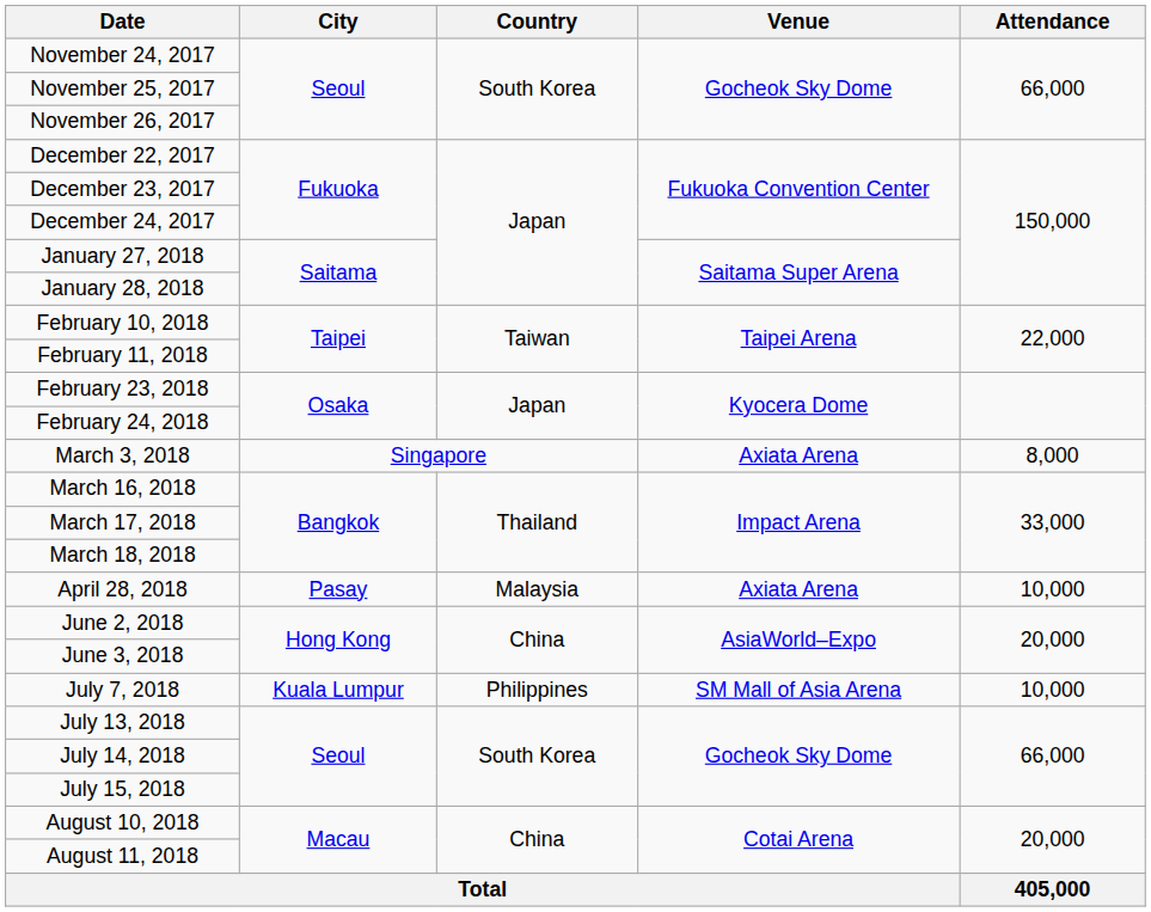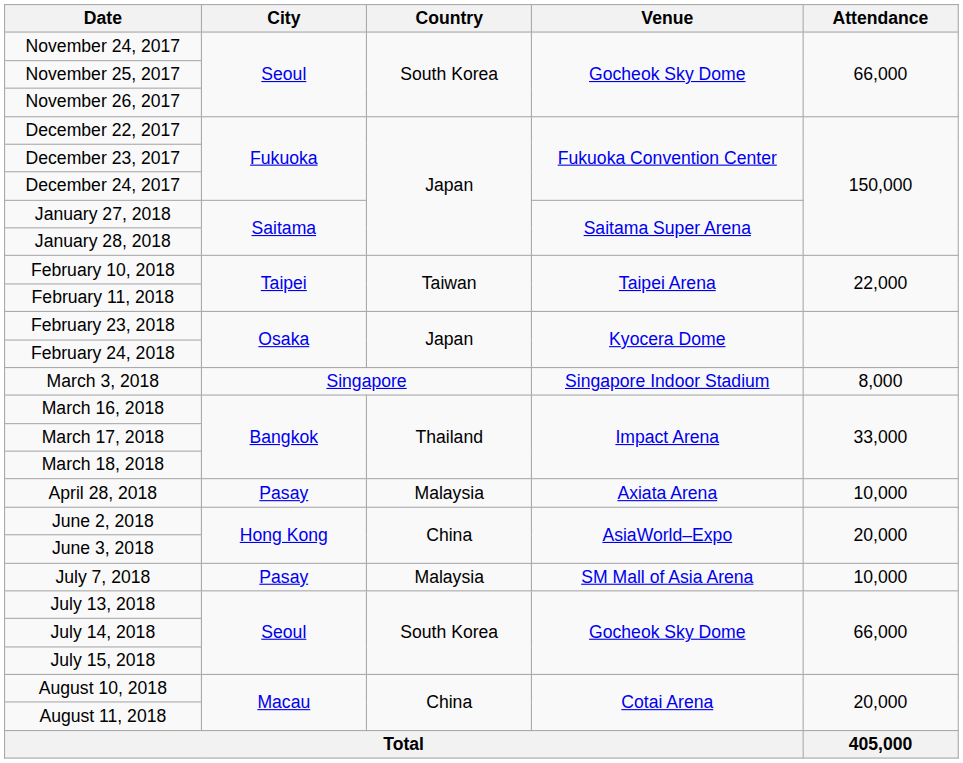March 3, 2018 | Venue: Axiata Arena -> Singapore Indoor Stadium
July 7, 2018 | City: Kuala Lumpur -> Pasay
July 7, 2018 | Country: Philippines -> Malaysia
